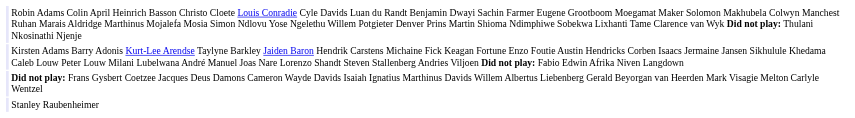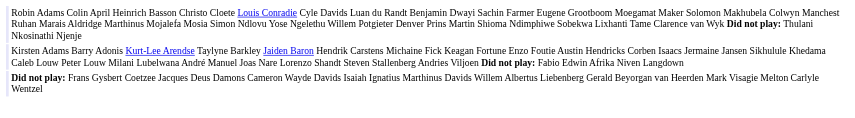- row: Stanley Raubenheimer
